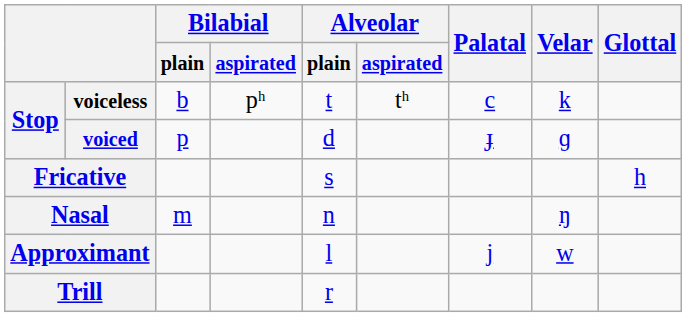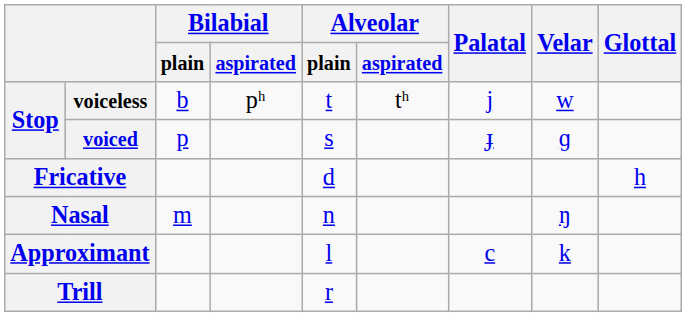voiceless | Palatal: c -> j
voiceless | Velar: k -> w
voiced | Alveolar / plain: d -> s
Fricative | Alveolar / plain: s -> d
Approximant | Palatal: j -> c
Approximant | Velar: w -> k
